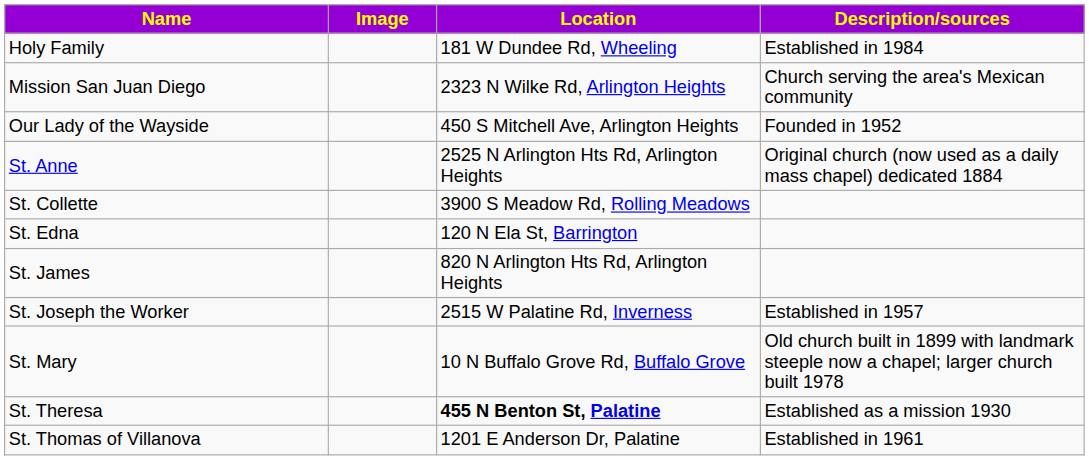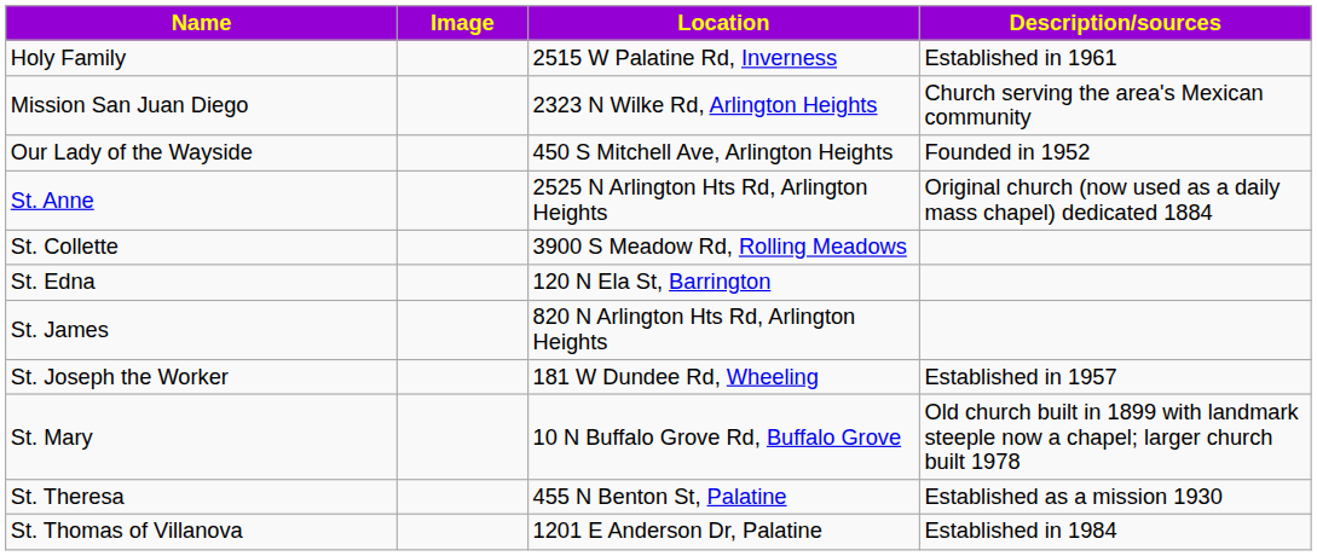Holy Family | Location: 181 W Dundee Rd, Wheeling -> 2515 W Palatine Rd, Inverness
Holy Family | Description/sources: Established in 1984 -> Established in 1961
St. Joseph the Worker | Location: 2515 W Palatine Rd, Inverness -> 181 W Dundee Rd, Wheeling
St. Theresa | Location: bold -> normal
St. Thomas of Villanova | Description/sources: Established in 1961 -> Established in 1984
